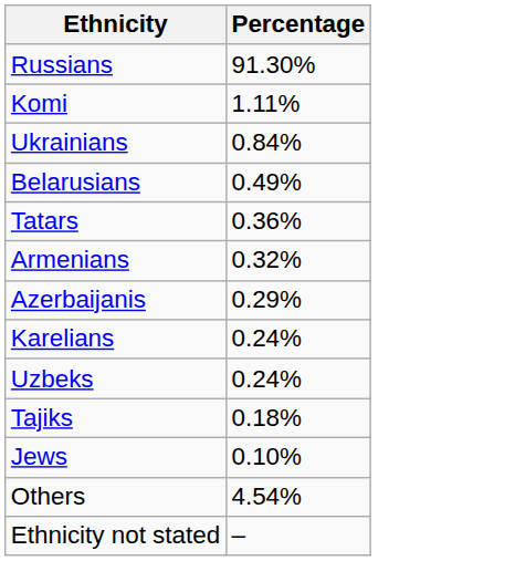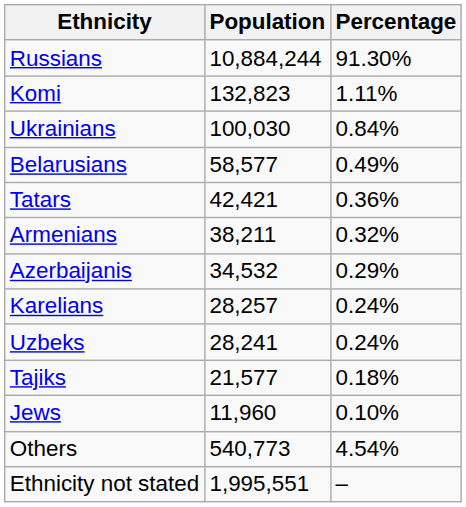+ column: Population | 10,884,244 | 132,823 | 100,030 | 58,577 | 42,421 | 38,211 | 34,532 | 28,257 | 28,241 | 21,577 | 11,960 | 540,773 | 1,995,551
